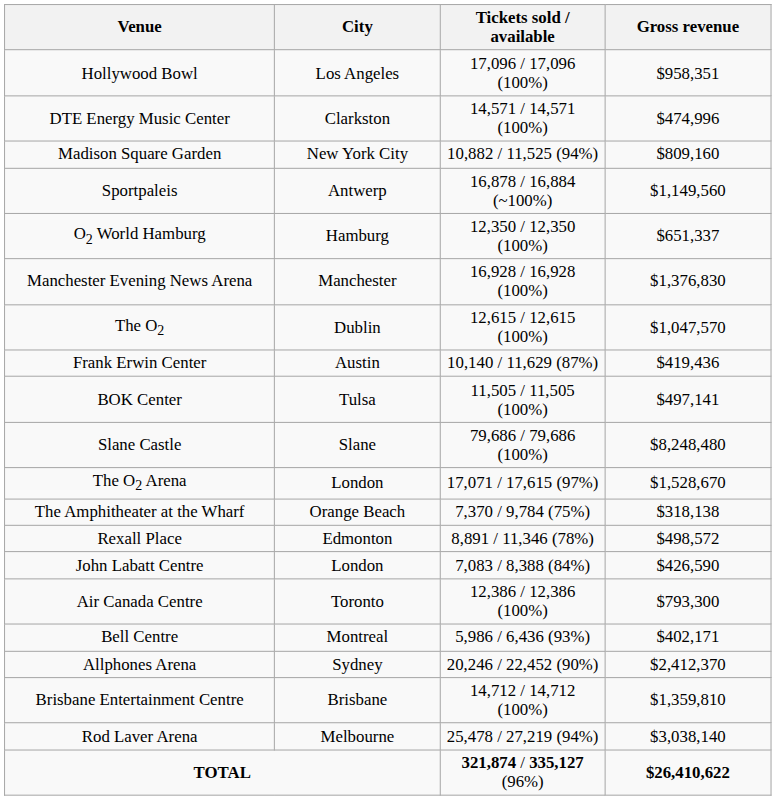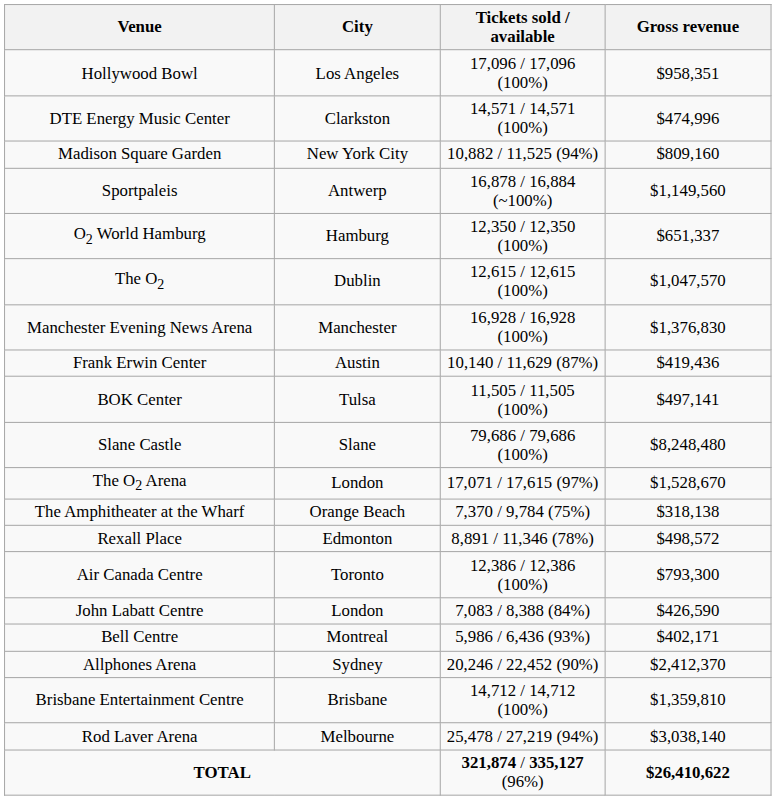rows swapped: The O2 <-> Manchester Evening News Arena
rows swapped: John Labatt Centre <-> Air Canada Centre
